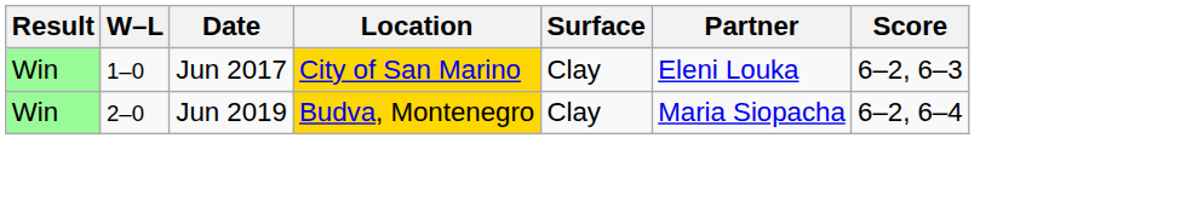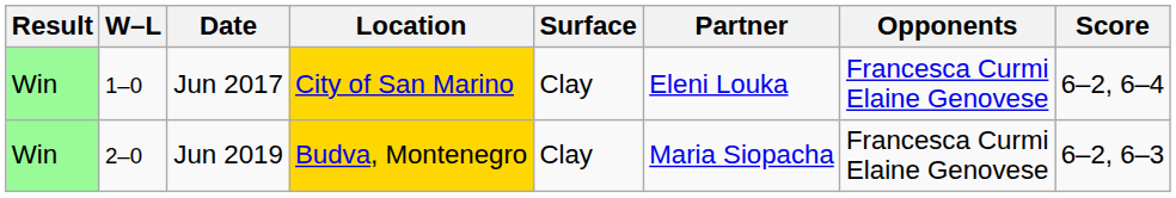+ column: Opponents | Francesca Curmi Elaine Genovese | Francesca Curmi Elaine Genovese
Jun 2017 | Score: 6–2, 6–3 -> 6–2, 6–4
Jun 2019 | Score: 6–2, 6–4 -> 6–2, 6–3
